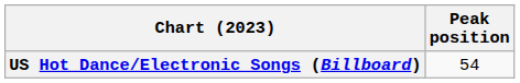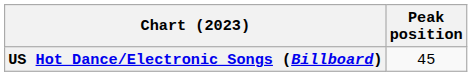US Hot Dance/Electronic Songs (Billboard) | Peak position: 54 -> 45
